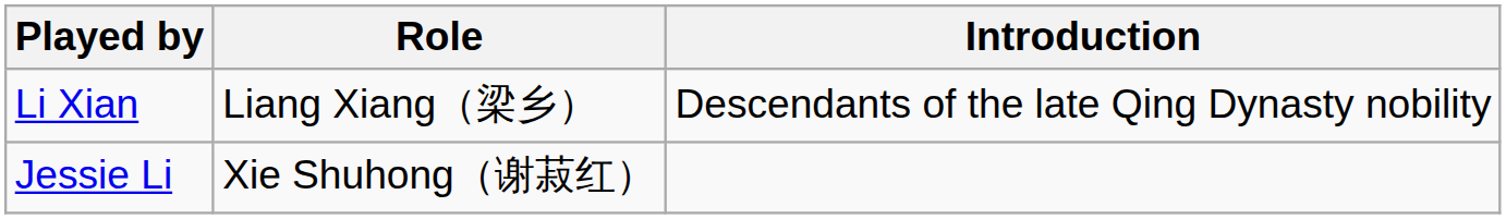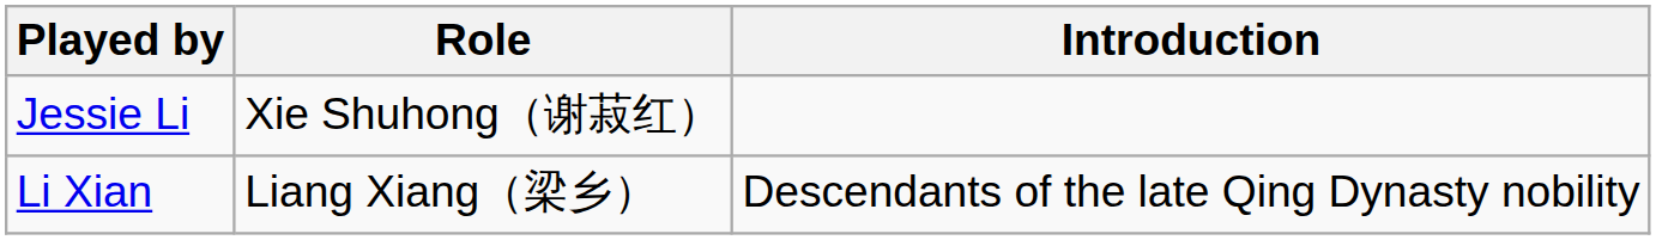rows swapped: Li Xian <-> Jessie Li
